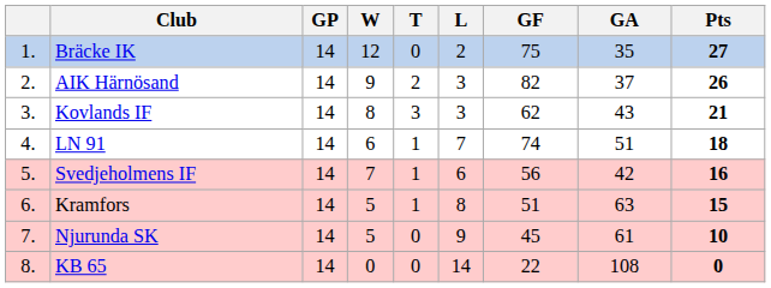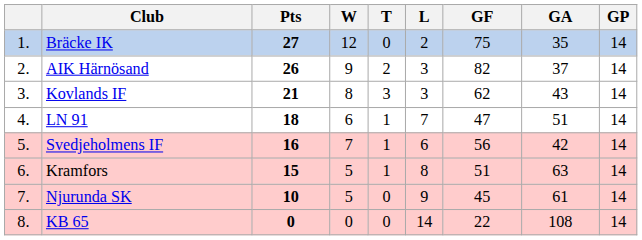columns swapped: GP <-> Pts
LN 91 | GF: 74 -> 47
